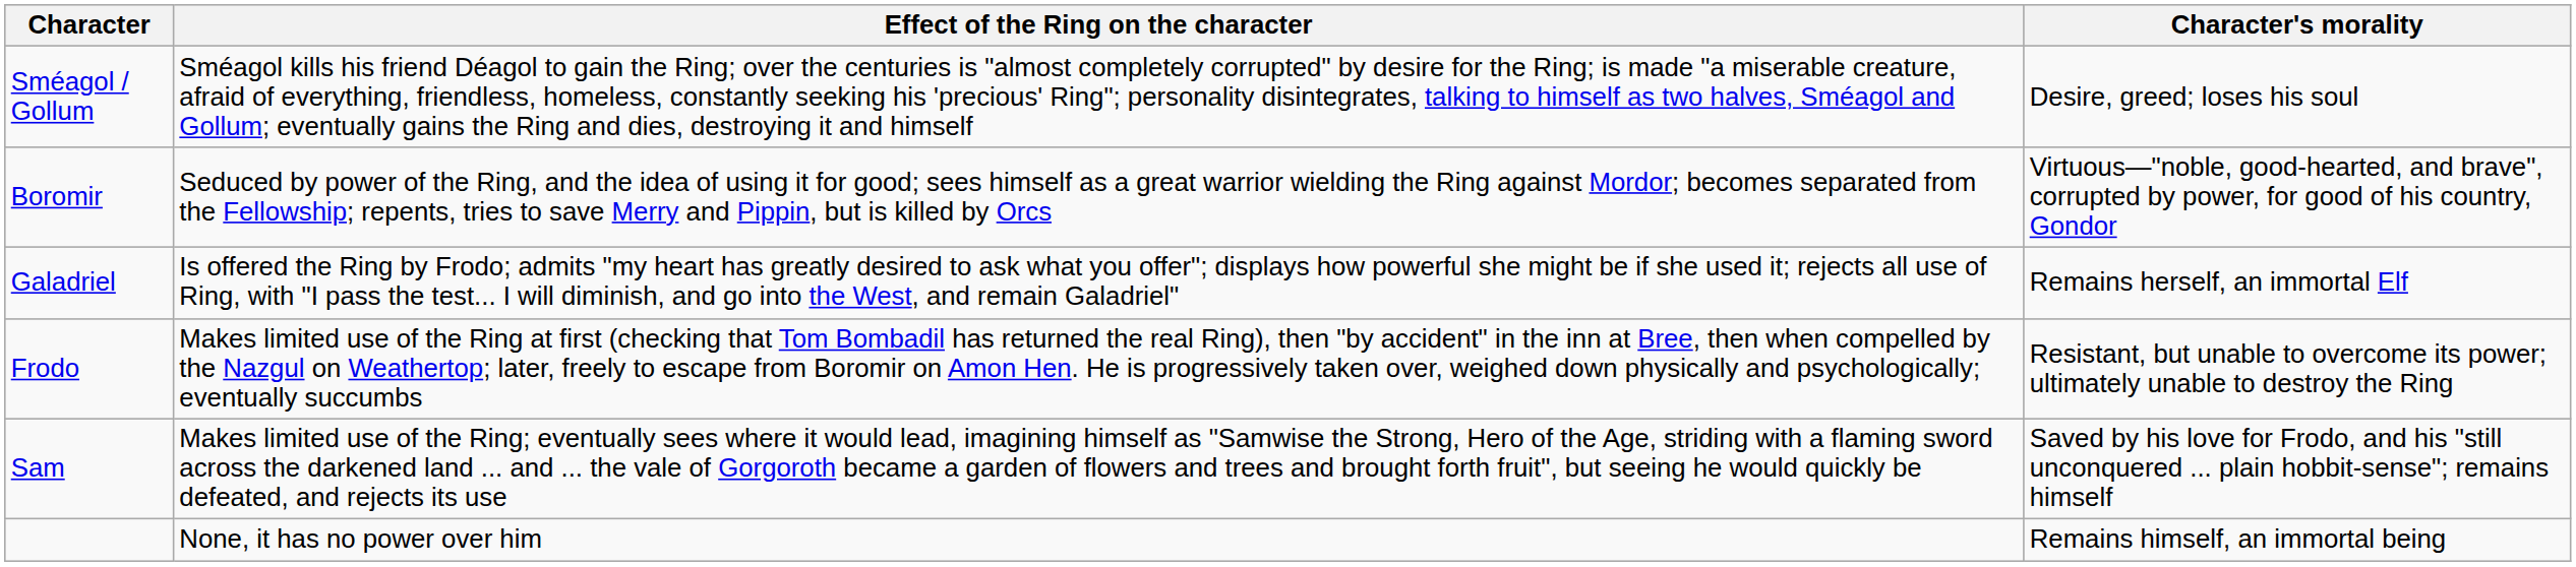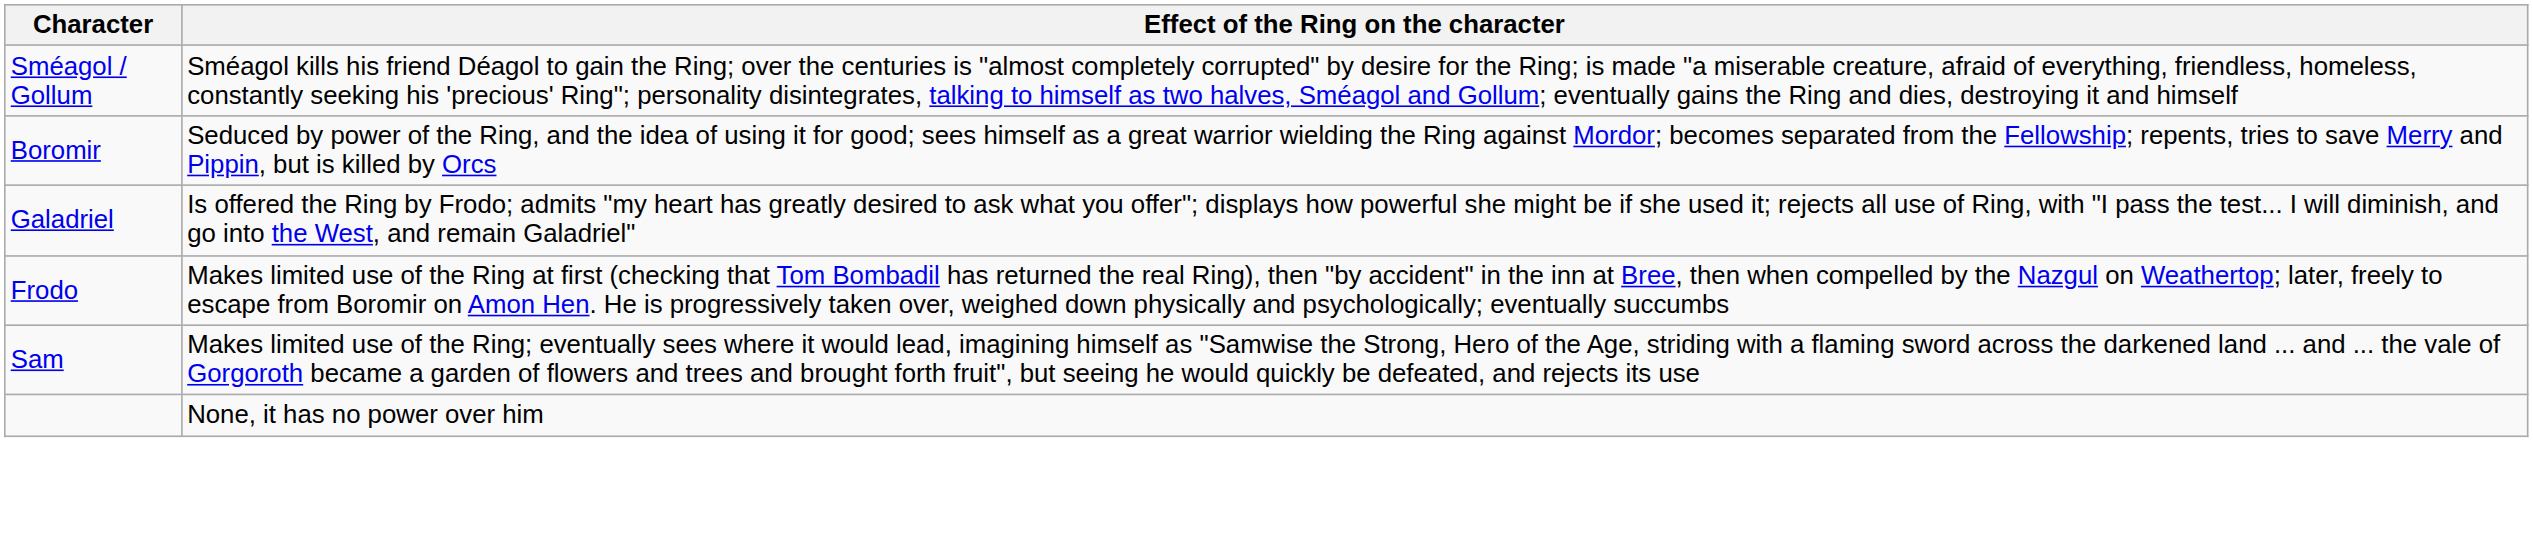- column: Character's morality | Desire, greed; loses his soul | Virtuous—"noble, good-hearted, and brave", corrupted by power, for good of his country, Gondor | Remains herself, an immortal Elf | Resistant, but unable to overcome its power; ultimately unable to destroy the Ring | Saved by his love for Frodo, and his "still unconquered ... plain hobbit-sense"; remains himself | Remains himself, an immortal being
